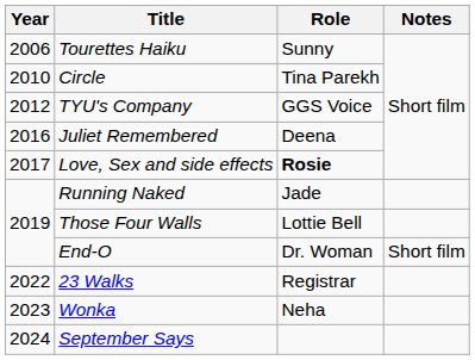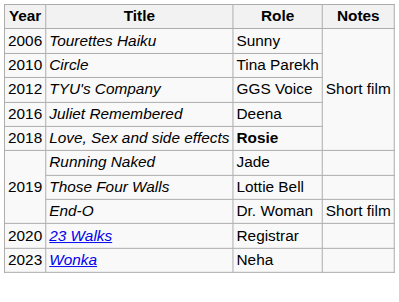Love, Sex and side effects | Year: 2017 -> 2018
23 Walks | Year: 2022 -> 2020
- row: 2024 | September Says
